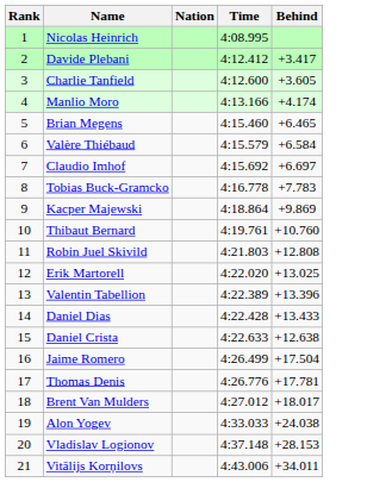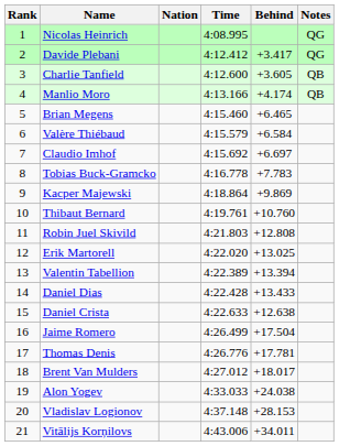+ column: Notes | QG | QG | QB | QB
Valentin Tabellion | Behind: +13.396 -> +13.394
